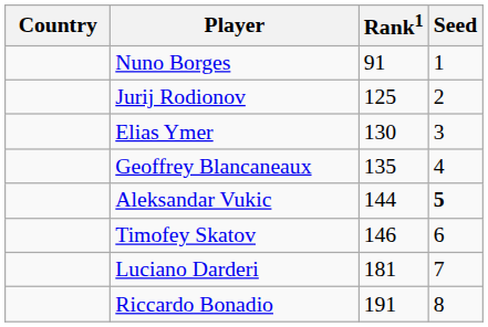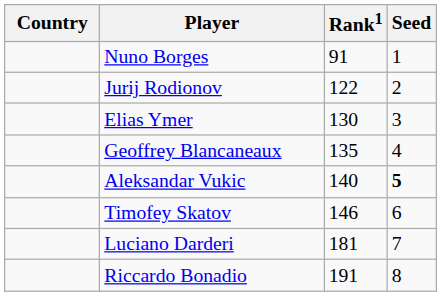Jurij Rodionov | Rank1: 125 -> 122
Aleksandar Vukic | Rank1: 144 -> 140
